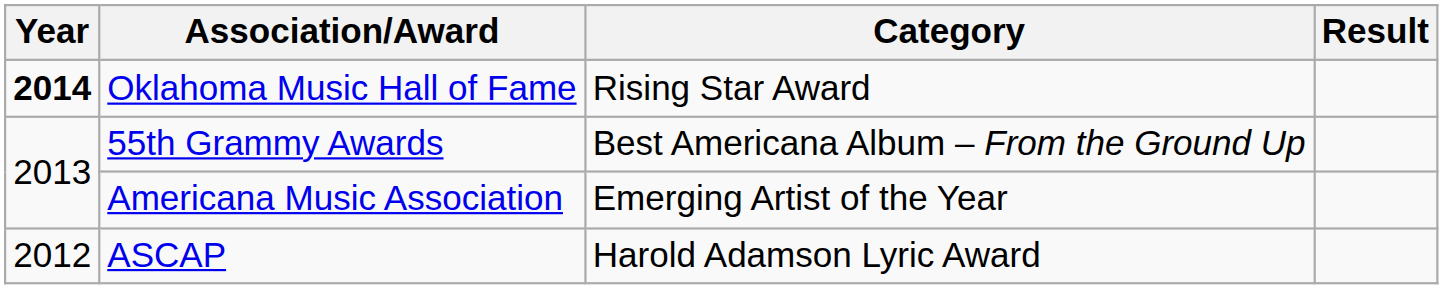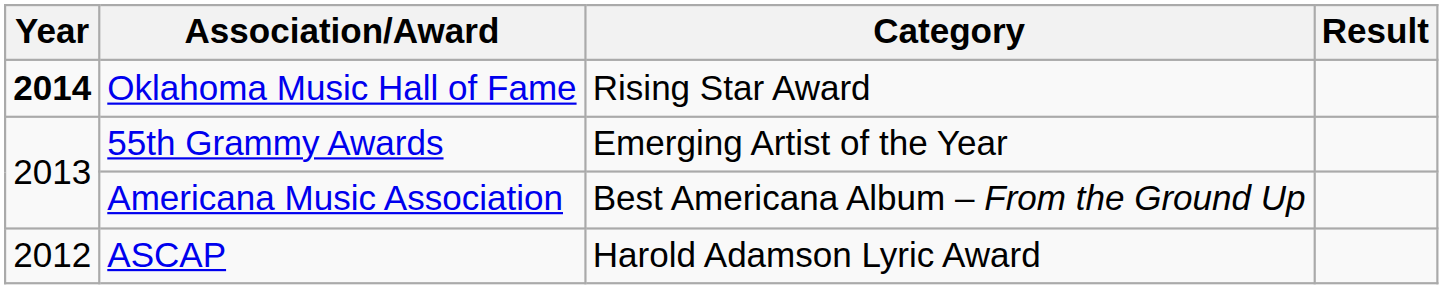55th Grammy Awards | Category: Best Americana Album – From the Ground Up -> Emerging Artist of the Year
Americana Music Association | Category: Emerging Artist of the Year -> Best Americana Album – From the Ground Up
